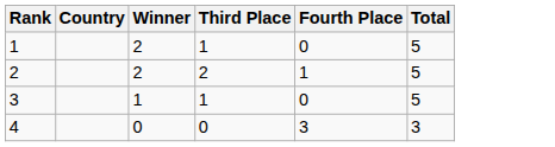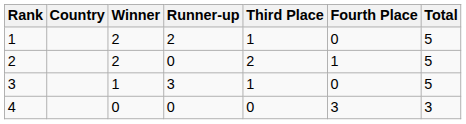+ column: Runner-up | 2 | 0 | 3 | 0
